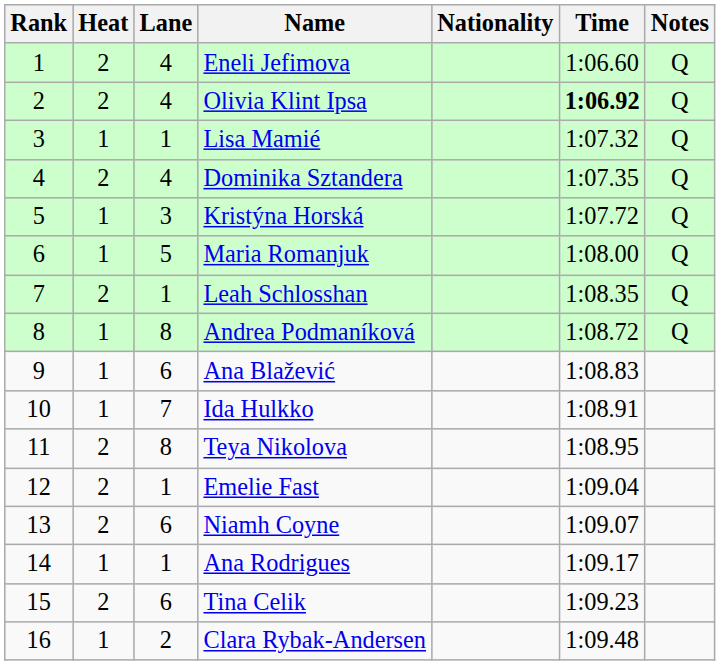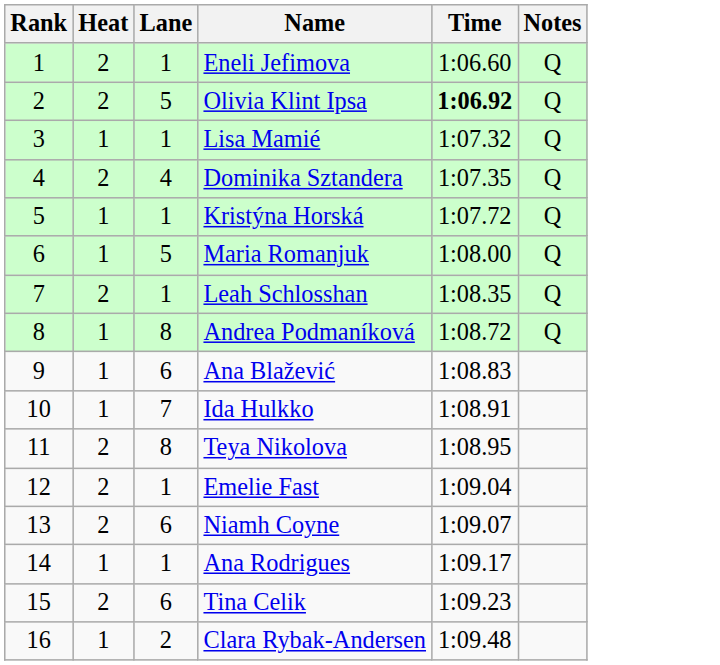- column: Nationality
Eneli Jefimova | Lane: 4 -> 1
Olivia Klint Ipsa | Lane: 4 -> 5
Kristýna Horská | Lane: 3 -> 1
